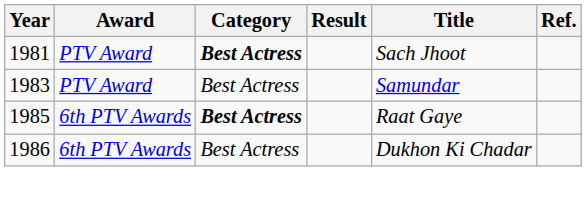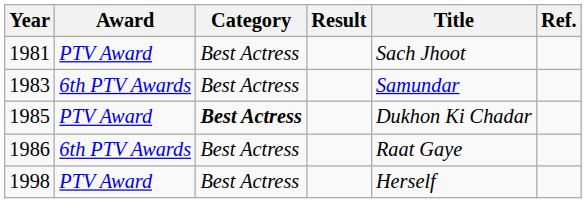1981 | Category: bold -> normal
1983 | Award: PTV Award -> 6th PTV Awards
1985 | Award: 6th PTV Awards -> PTV Award
1985 | Title: Raat Gaye -> Dukhon Ki Chadar
1986 | Title: Dukhon Ki Chadar -> Raat Gaye
+ row: 1998 | PTV Award | Best Actress | Herself
